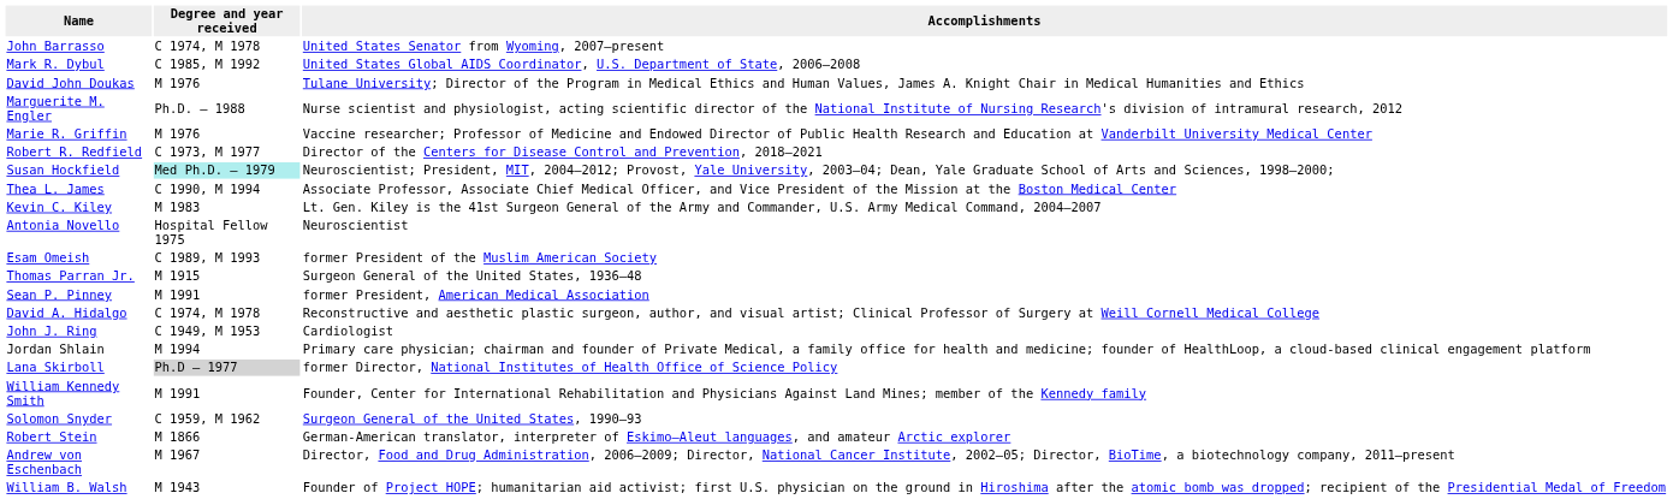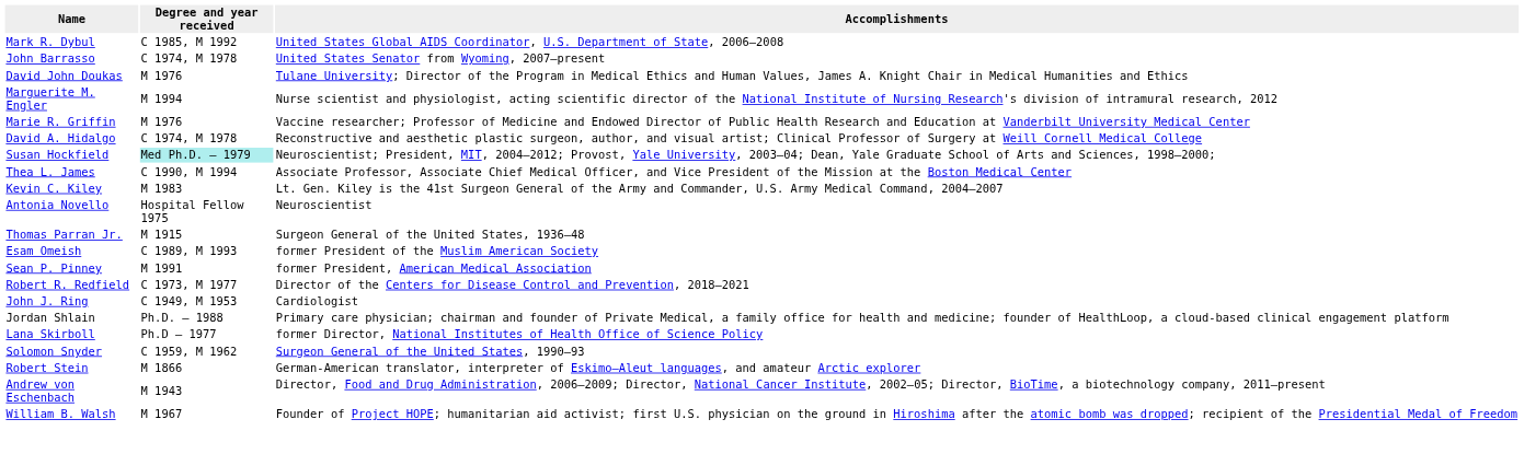rows swapped: John Barrasso <-> Mark R. Dybul
Marguerite M. Engler | Degree and year received: Ph.D. – 1988 -> M 1994
rows swapped: David A. Hidalgo <-> Robert R. Redfield
rows swapped: Esam Omeish <-> Thomas Parran Jr.
Jordan Shlain | Degree and year received: M 1994 -> Ph.D. – 1988
Lana Skirboll | Degree and year received: lightgrey background -> no background
- row: William Kennedy Smith | M 1991 | Founder, Center for International Rehabilitation and Physicians Against Land Mines; member of the Kennedy family
Andrew von Eschenbach | Degree and year received: M 1967 -> M 1943
William B. Walsh | Degree and year received: M 1943 -> M 1967
